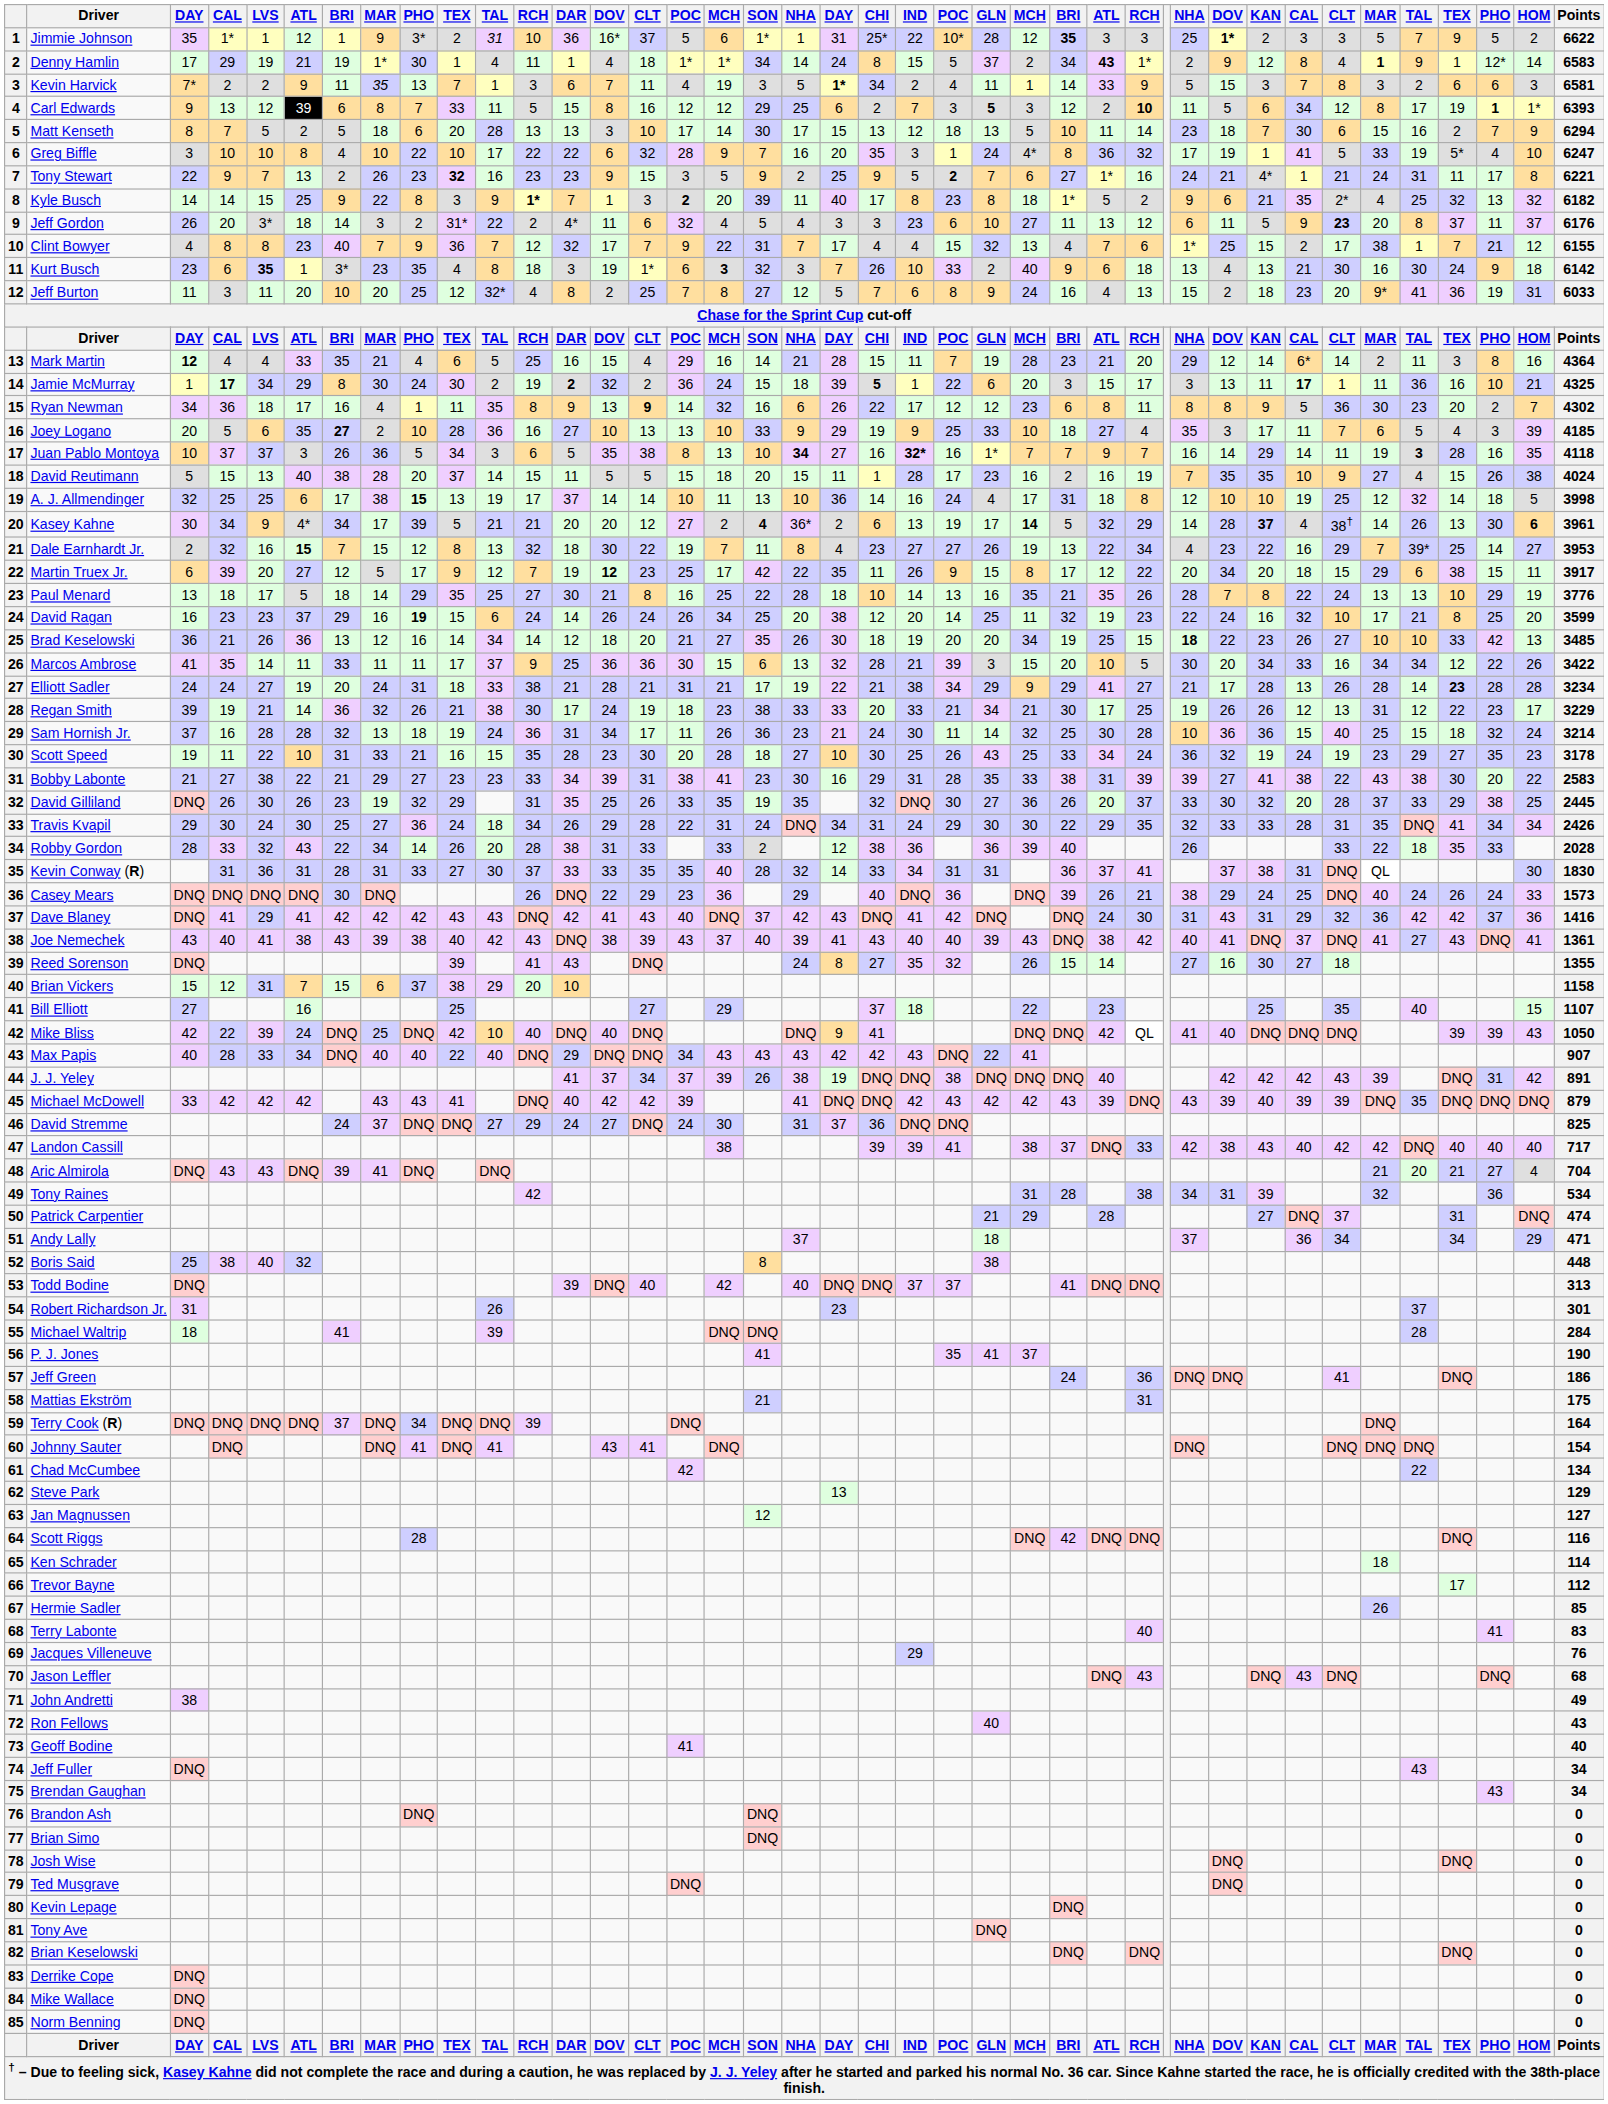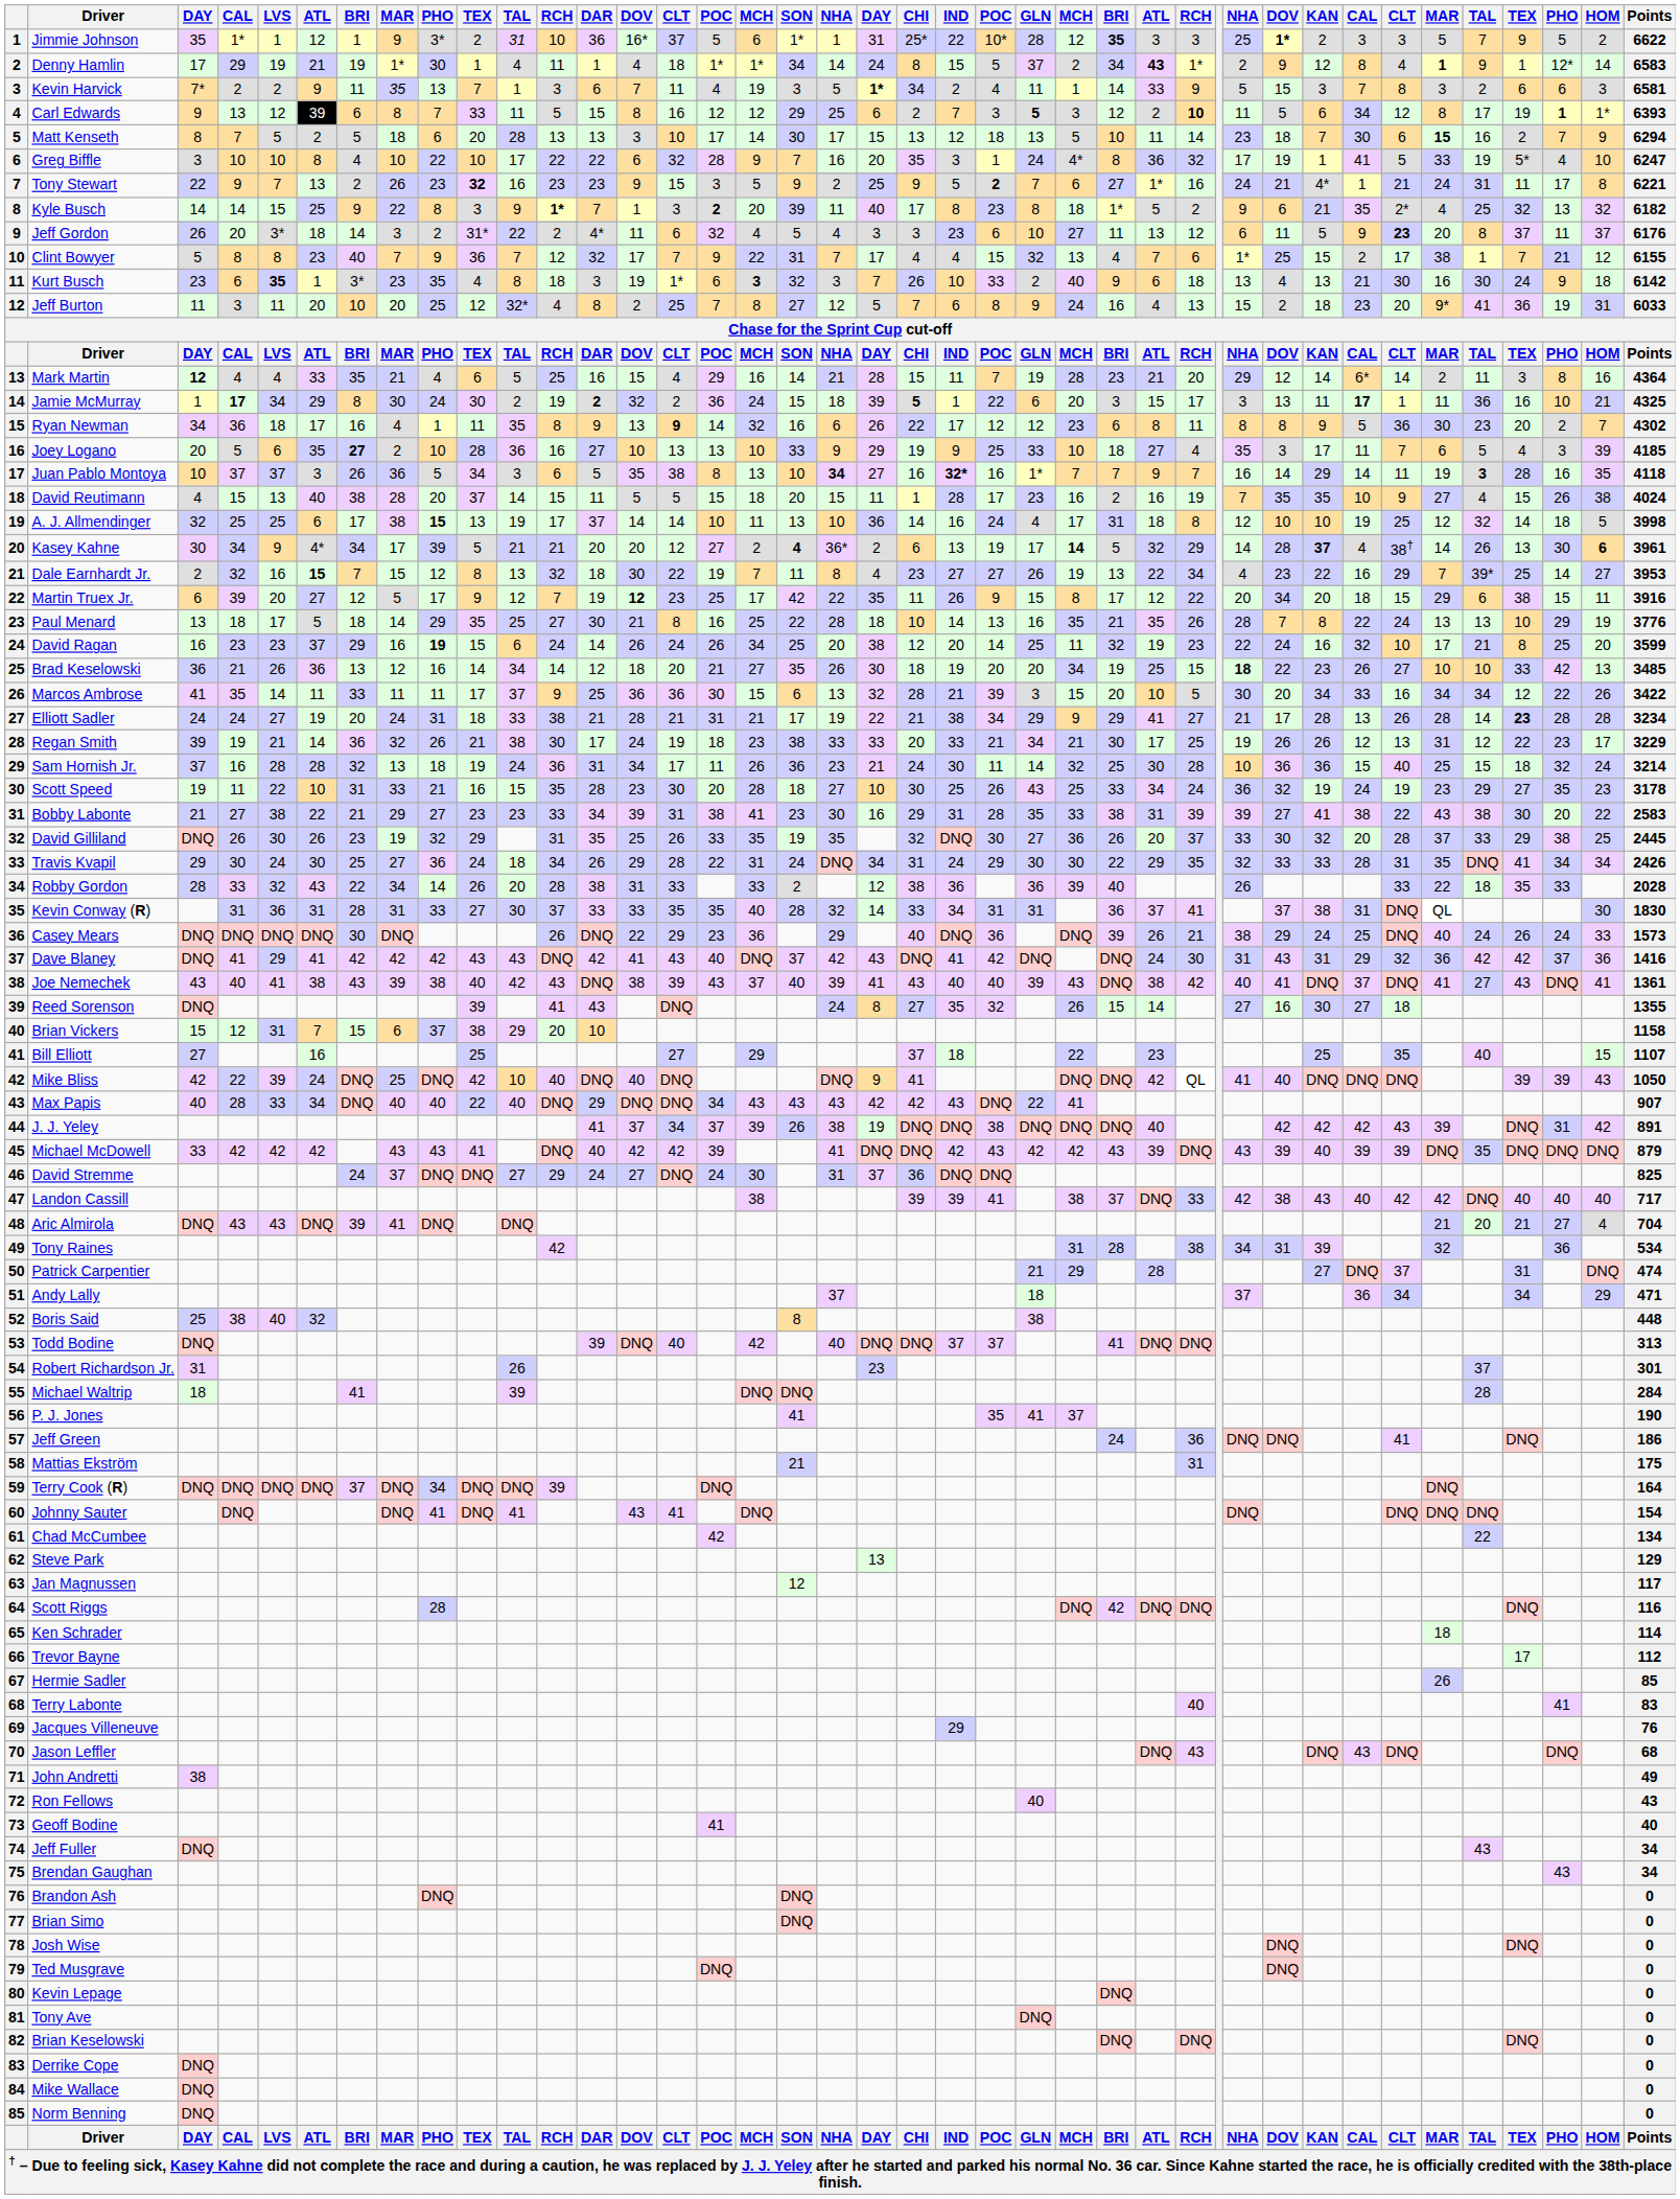Matt Kenseth | column 35: normal -> bold
Clint Bowyer | column 3: 4 -> 5
David Reutimann | column 3: 5 -> 4
Martin Truex Jr. | Points: 3917 -> 3916
Jan Magnussen | Points: 127 -> 117
